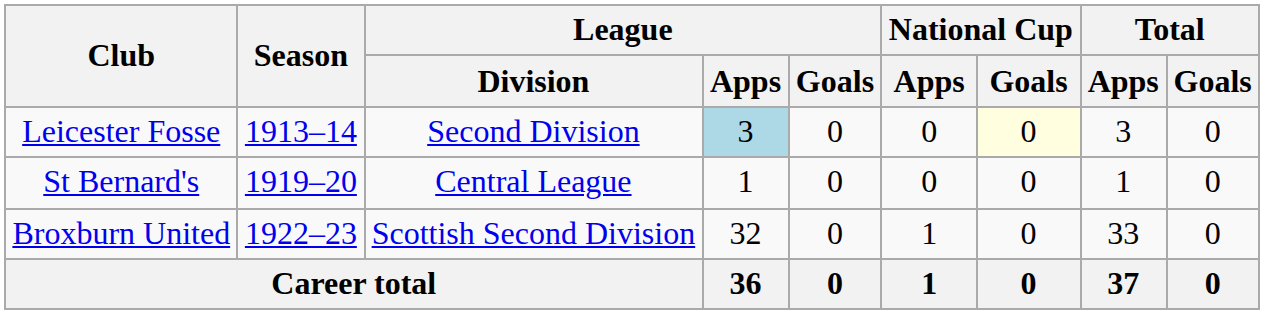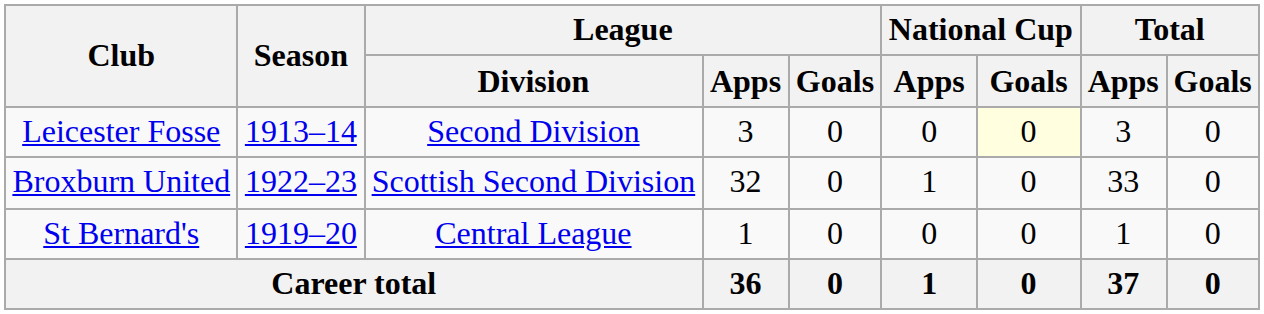Leicester Fosse | League / Apps: lightblue background -> no background
rows swapped: St Bernard's <-> Broxburn United
